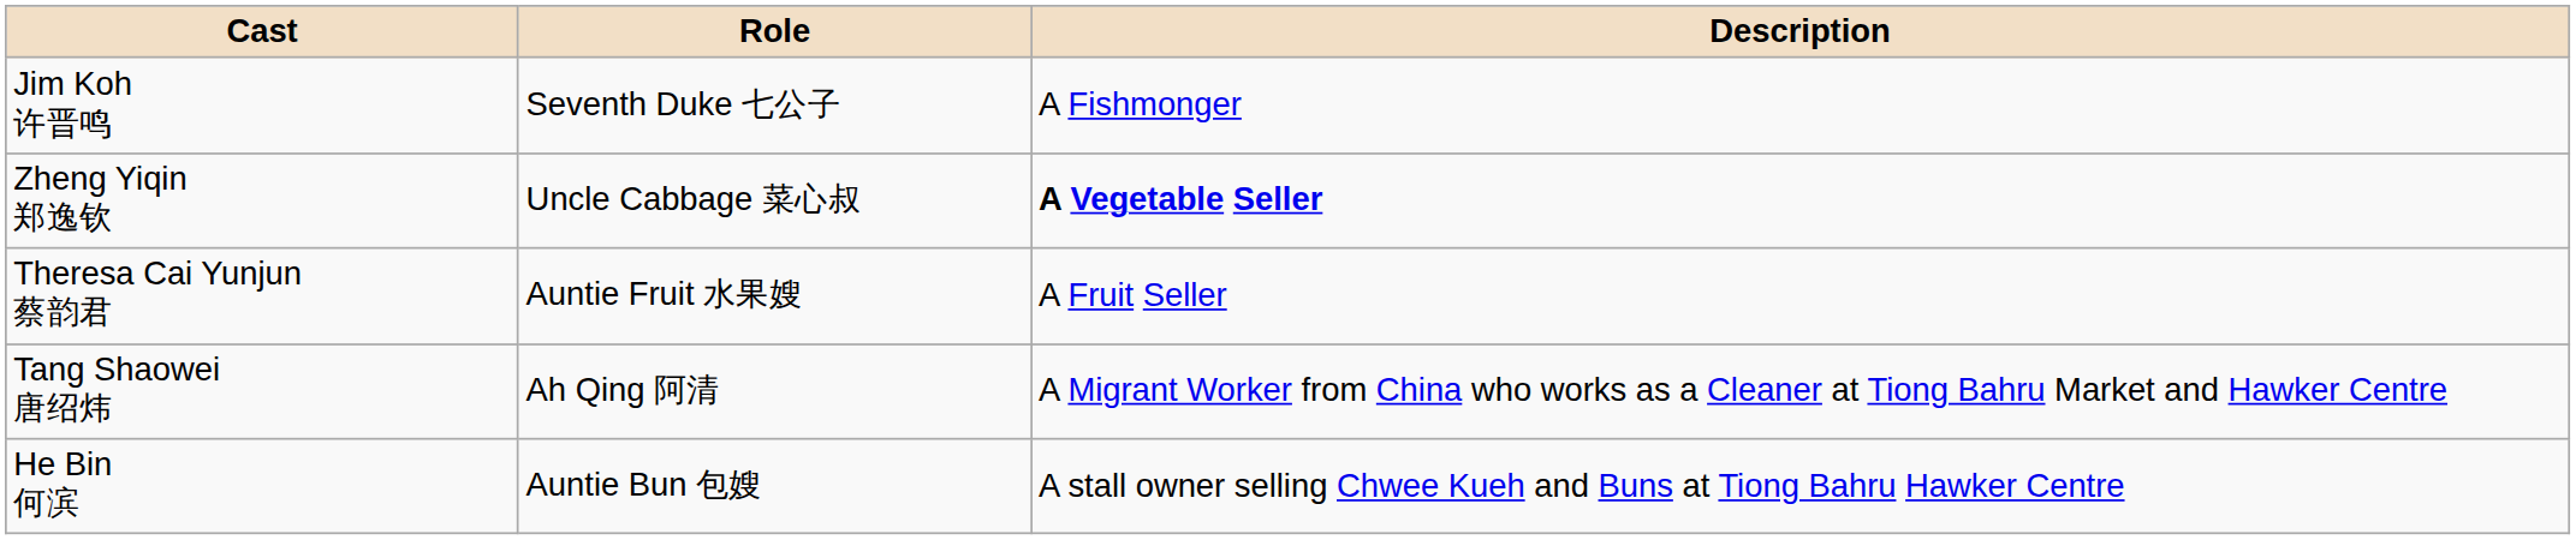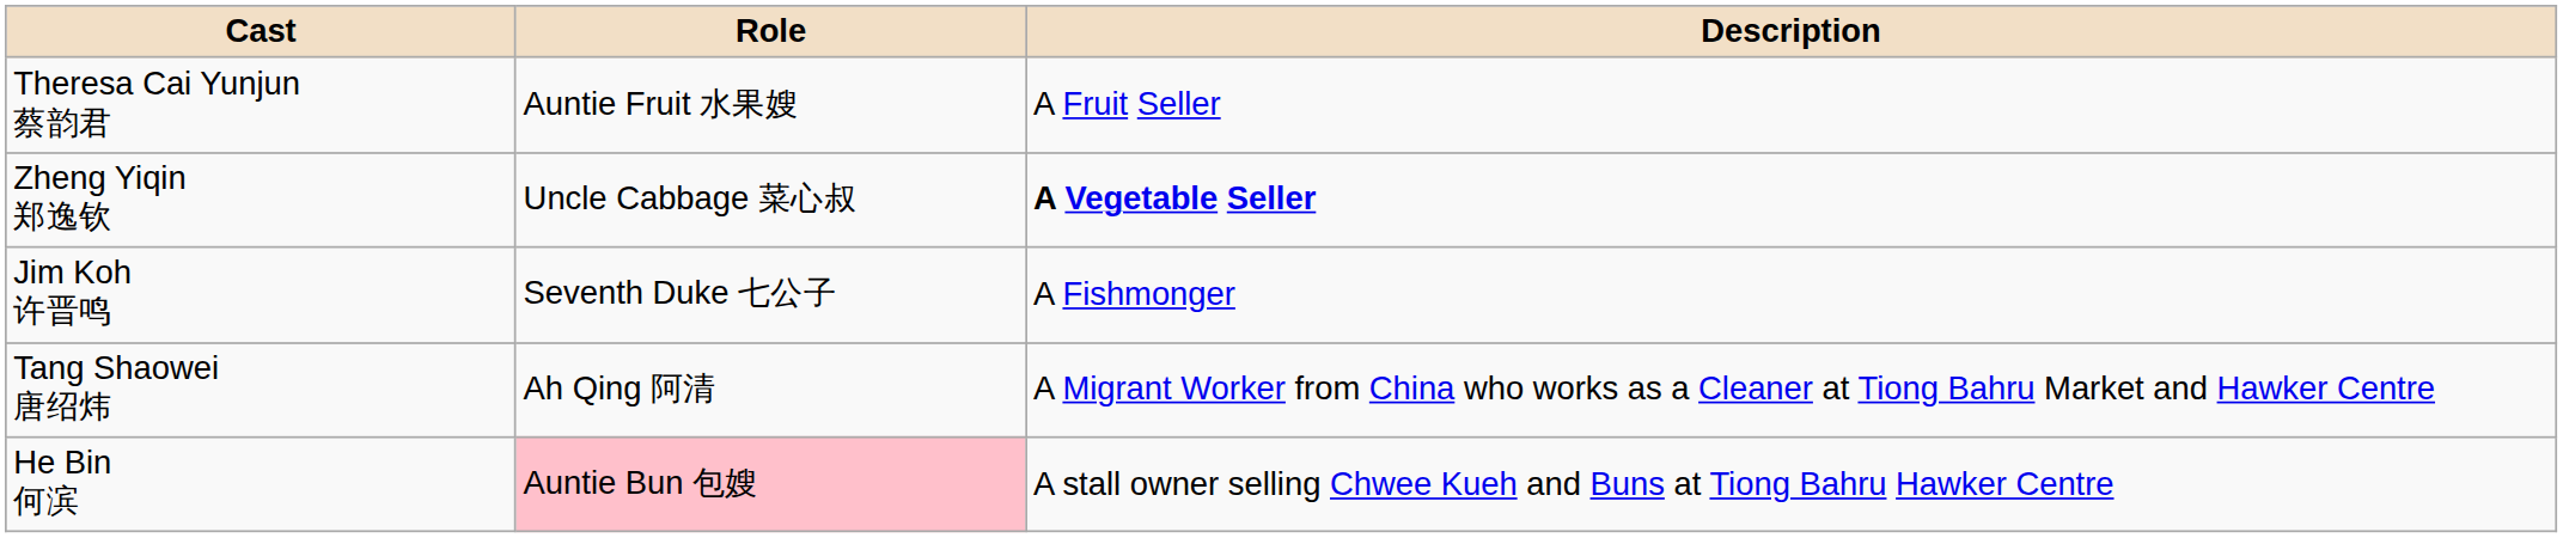rows swapped: Jim Koh 许晋鸣 <-> Theresa Cai Yunjun 蔡韵君
He Bin 何滨 | Role: no background -> pink background
